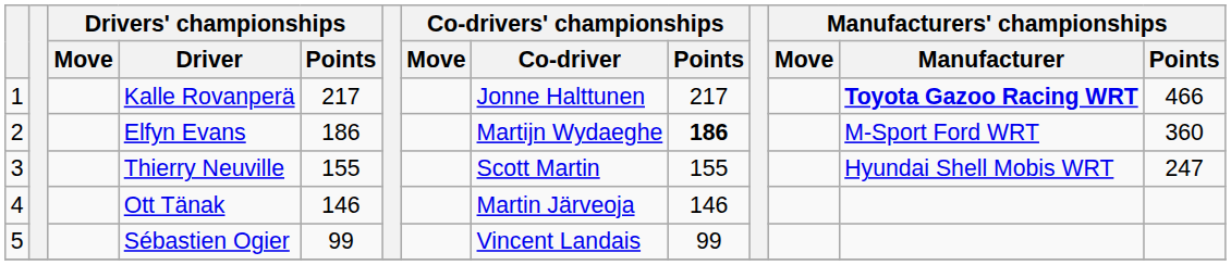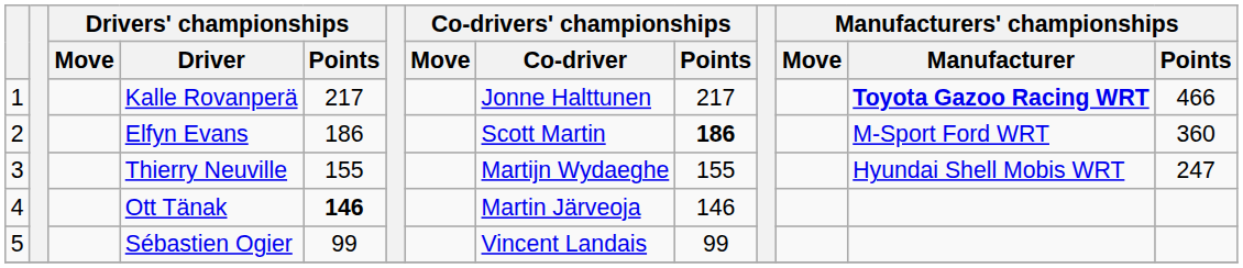Elfyn Evans | Co-drivers' championships / Co-driver: Martijn Wydaeghe -> Scott Martin
Thierry Neuville | Co-drivers' championships / Co-driver: Scott Martin -> Martijn Wydaeghe
Ott Tänak | Drivers' championships / Points: normal -> bold
